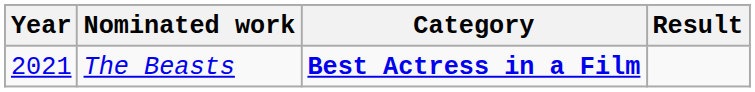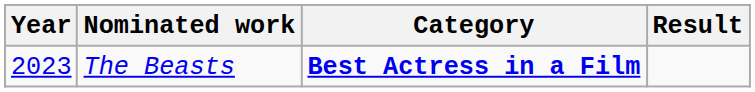The Beasts | Year: 2021 -> 2023
